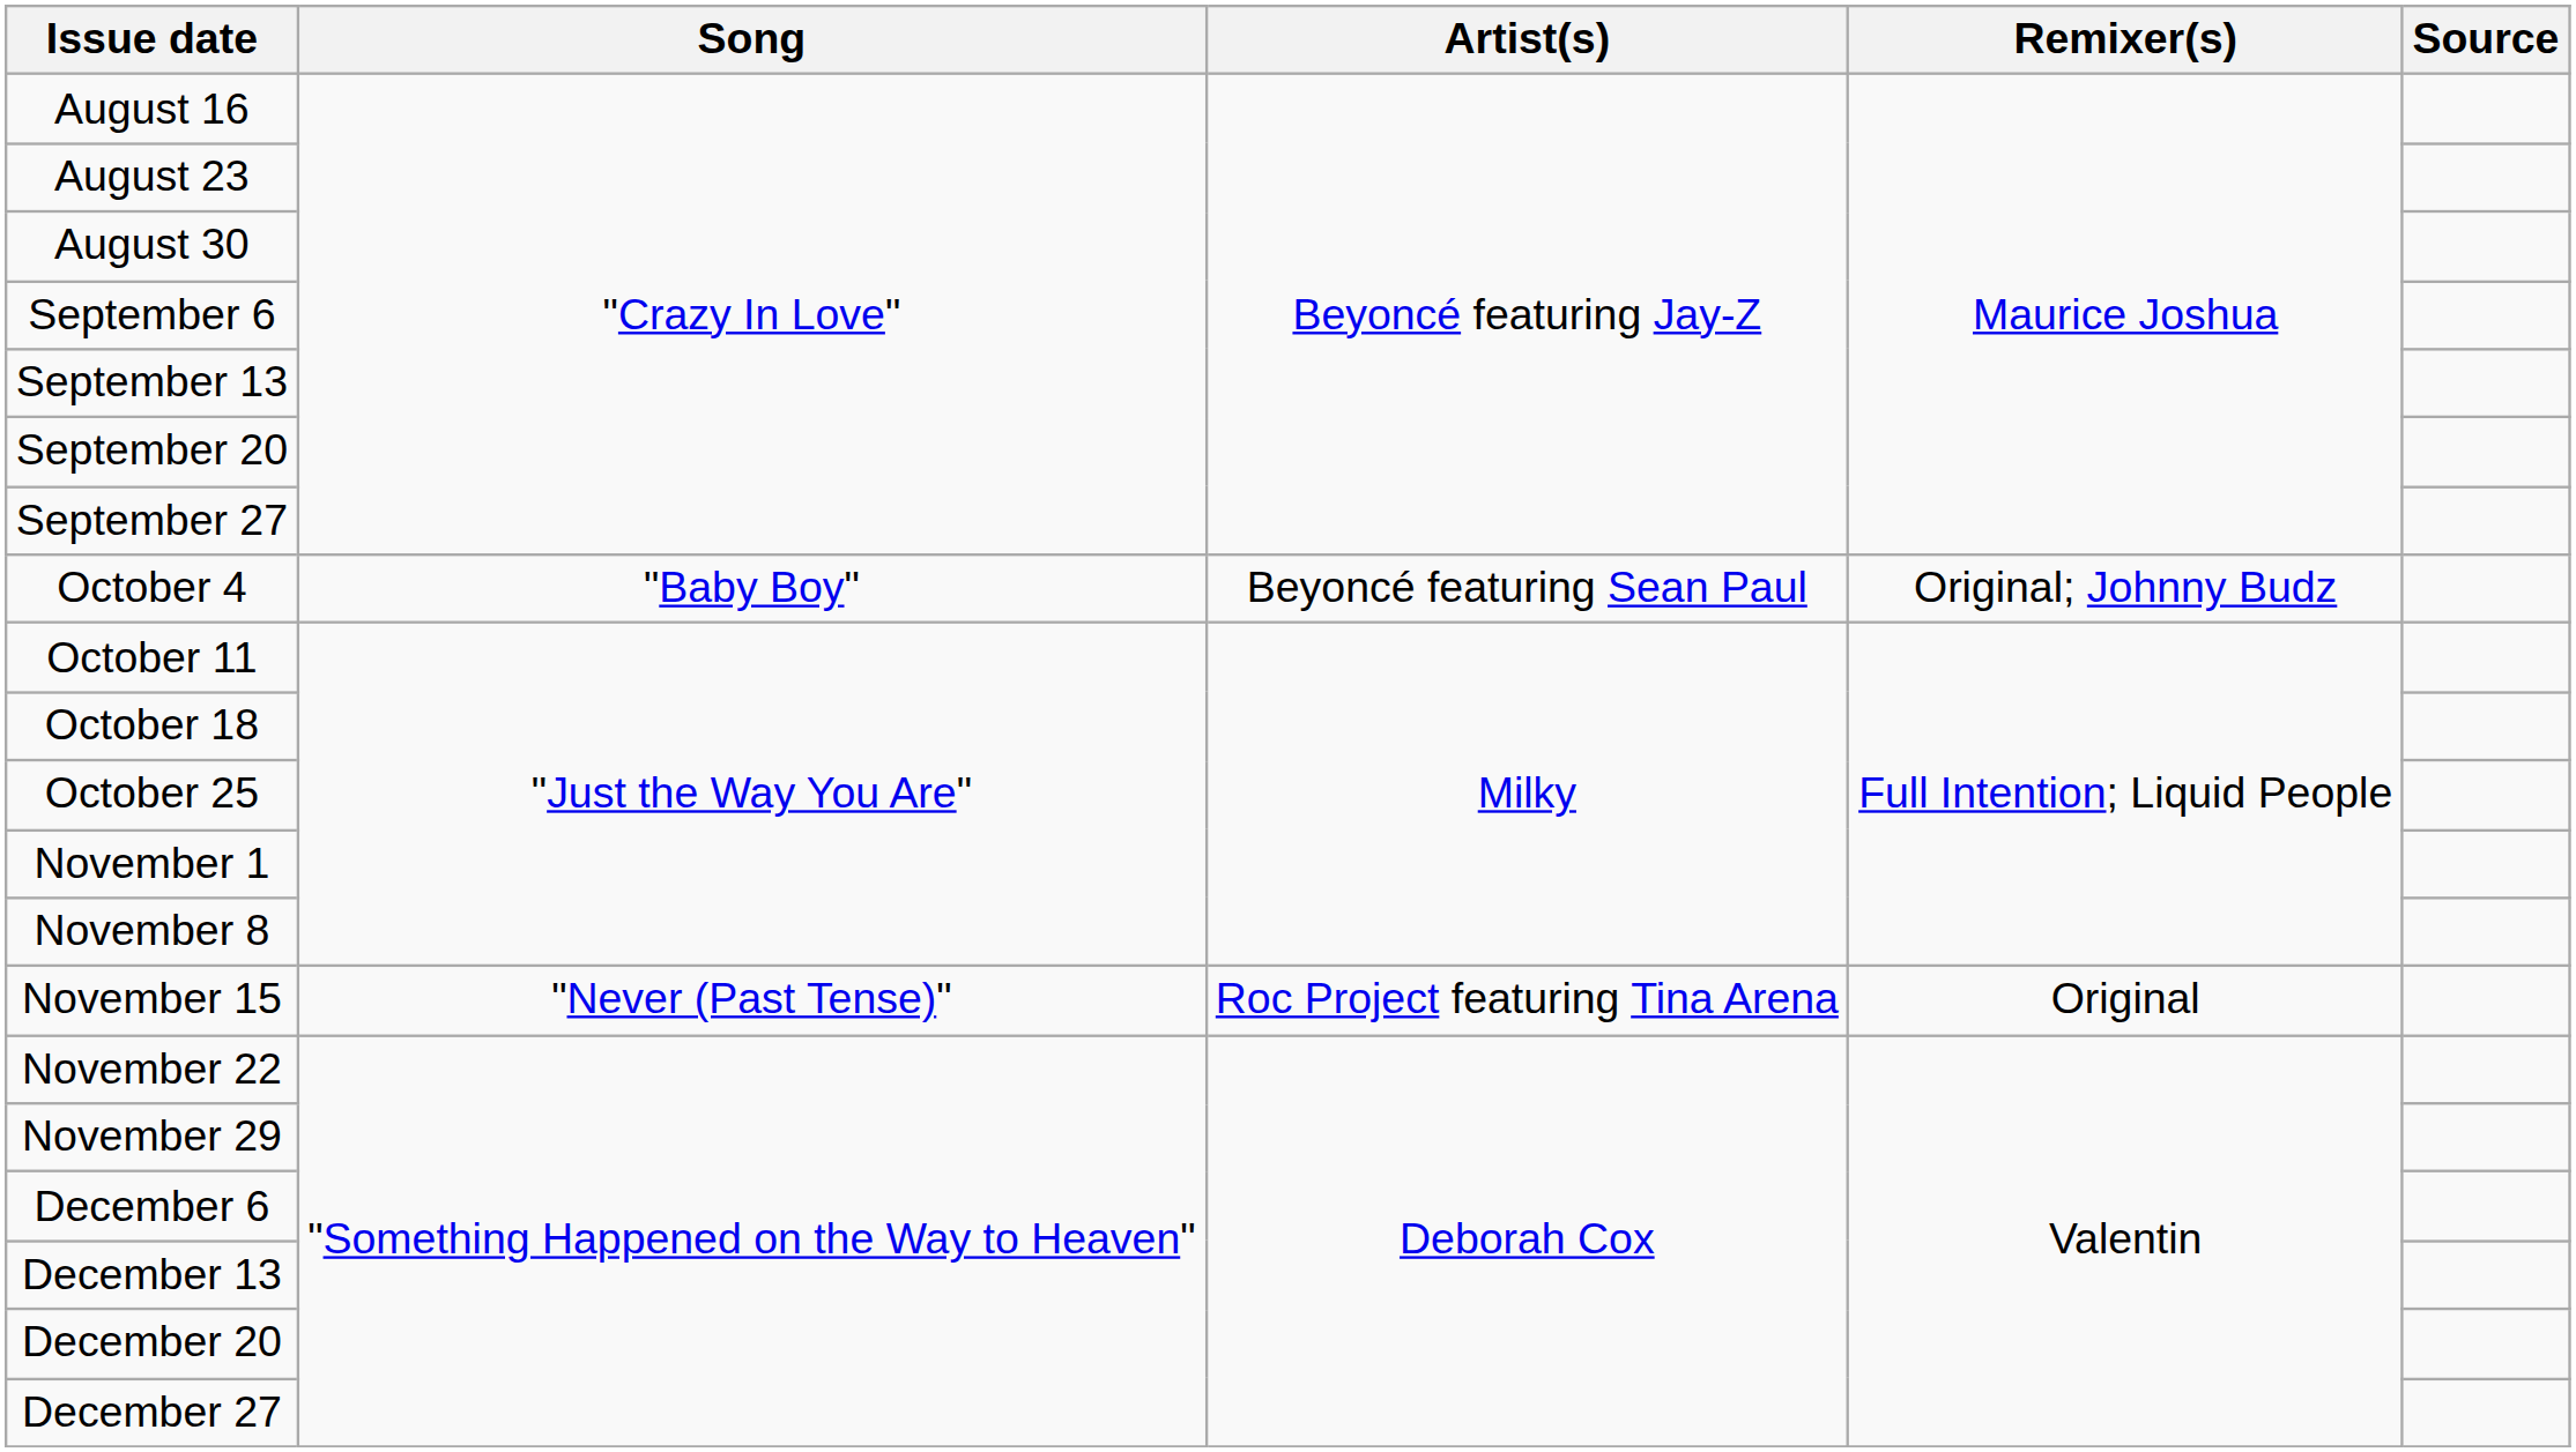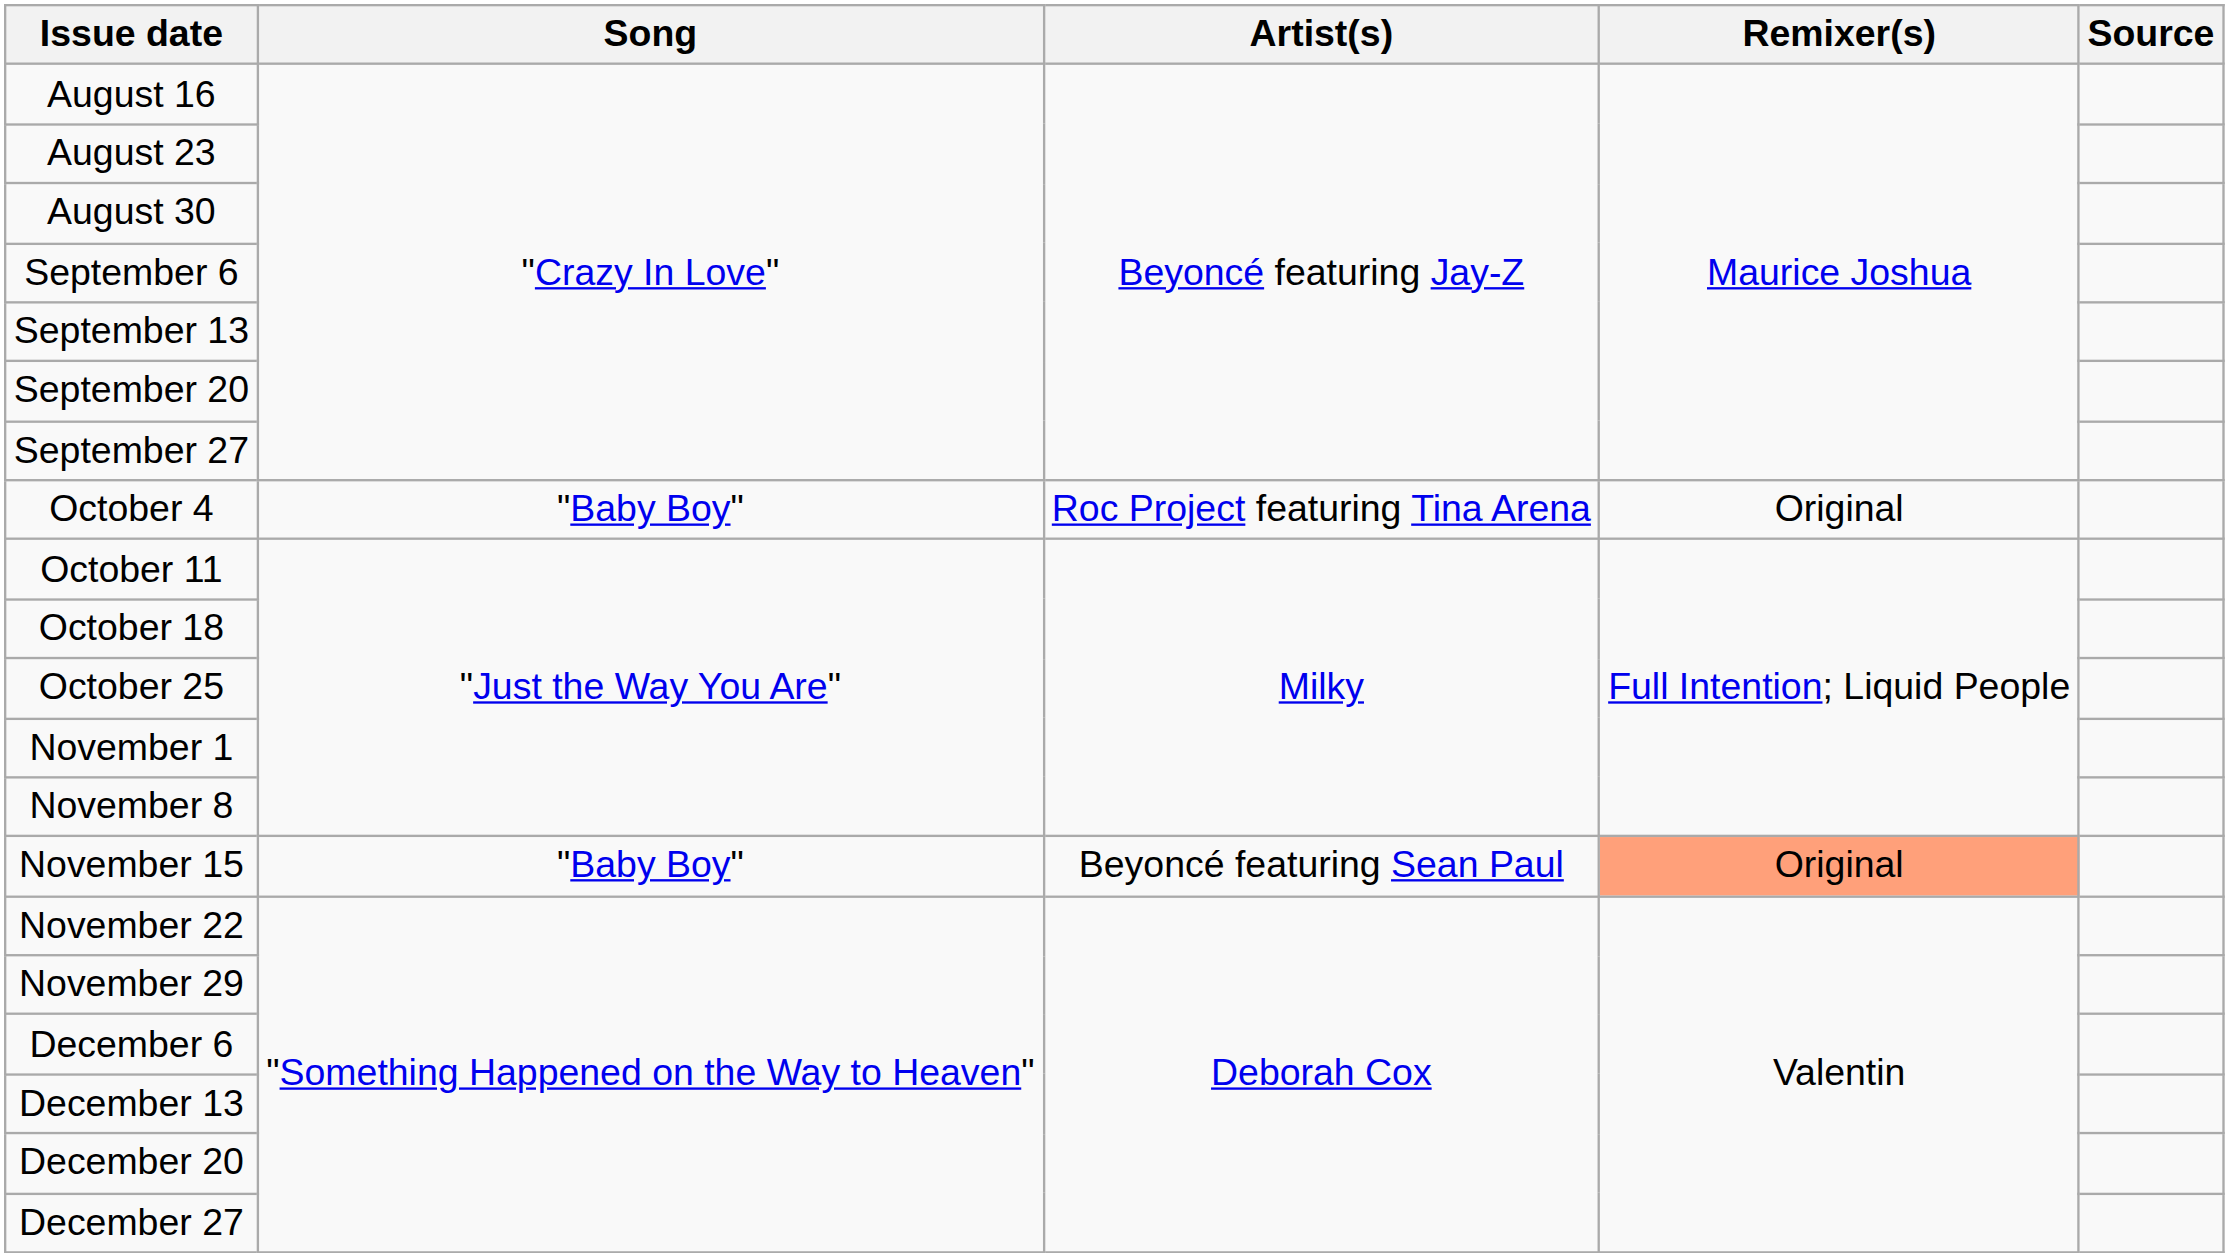October 4 | Artist(s): Beyoncé featuring Sean Paul -> Roc Project featuring Tina Arena
October 4 | Remixer(s): Original; Johnny Budz -> Original
November 15 | Song: "Never (Past Tense)" -> "Baby Boy"
November 15 | Artist(s): Roc Project featuring Tina Arena -> Beyoncé featuring Sean Paul
November 15 | Remixer(s): no background -> lightsalmon background
